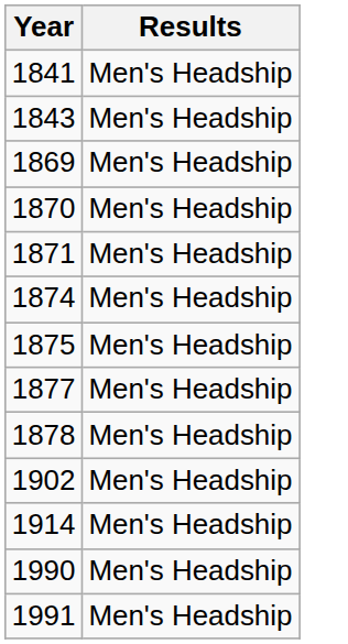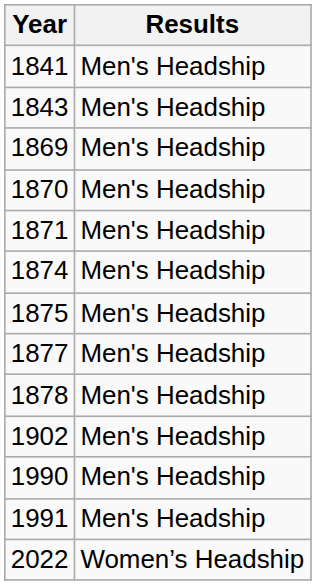- row: 1914 | Men's Headship
+ row: 2022 | Women’s Headship
